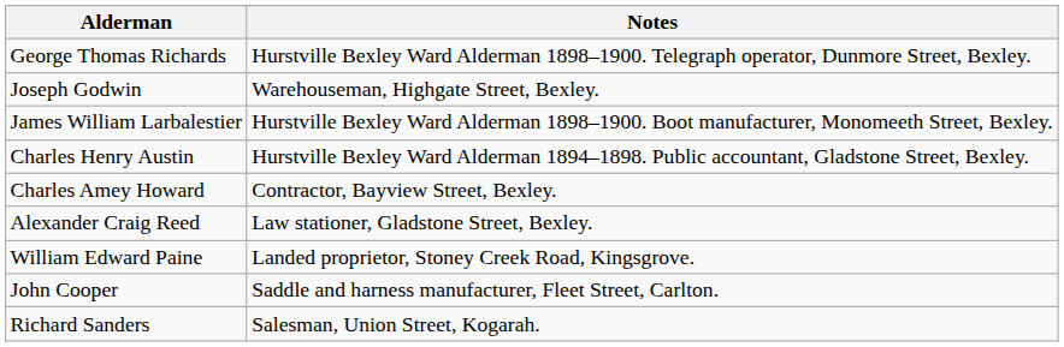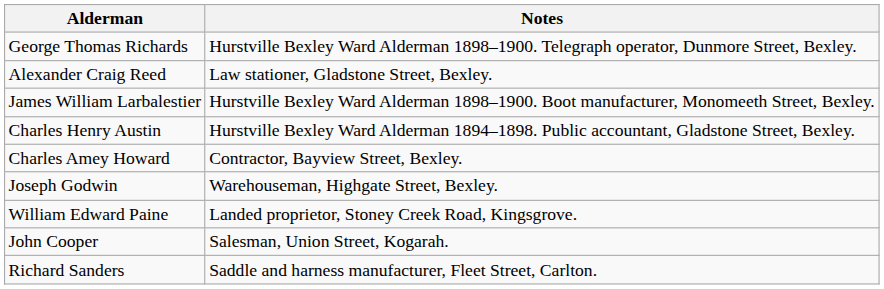rows swapped: Alexander Craig Reed <-> Joseph Godwin
John Cooper | Notes: Saddle and harness manufacturer, Fleet Street, Carlton. -> Salesman, Union Street, Kogarah.
Richard Sanders | Notes: Salesman, Union Street, Kogarah. -> Saddle and harness manufacturer, Fleet Street, Carlton.
